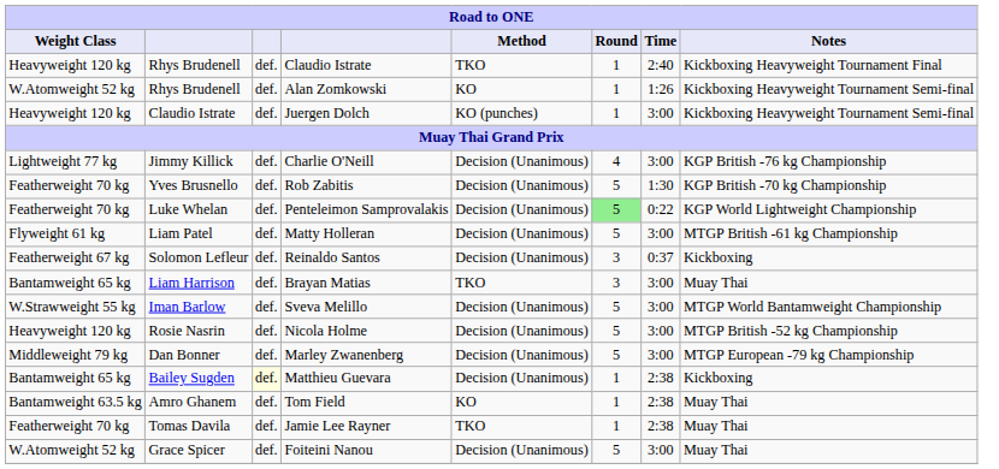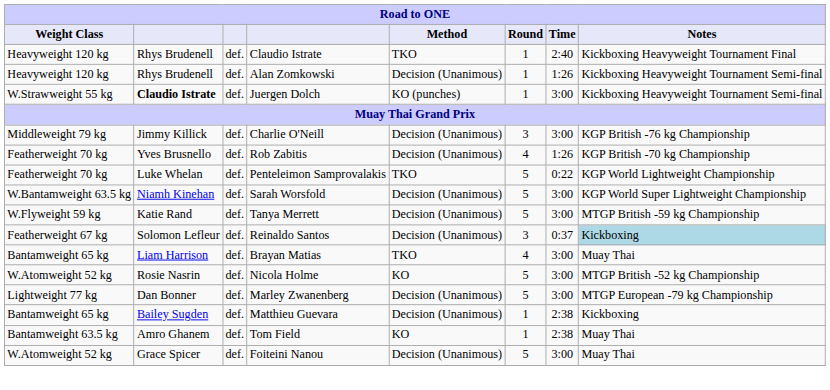Alan Zomkowski | Weight Class: W.Atomweight 52 kg -> Heavyweight 120 kg
Alan Zomkowski | Method: KO -> Decision (Unanimous)
Juergen Dolch | Weight Class: Heavyweight 120 kg -> W.Strawweight 55 kg
Juergen Dolch | column 2: normal -> bold
Charlie O'Neill | Weight Class: Lightweight 77 kg -> Middleweight 79 kg
Charlie O'Neill | Round: 4 -> 3
Rob Zabitis | Round: 5 -> 4
Rob Zabitis | Time: 1:30 -> 1:26
Penteleimon Samprovalakis | Method: Decision (Unanimous) -> TKO
Penteleimon Samprovalakis | Round: lightgreen background -> no background
+ row: W.Bantamweight 63.5 kg | Niamh Kinehan | def. | Sarah Worsfold | Decision (Unanimous) | 5 | 3:00 | KGP World Super Lightweight Championship
+ row: W.Flyweight 59 kg | Katie Rand | def. | Tanya Merrett | Decision (Unanimous) | 5 | 3:00 | MTGP British -59 kg Championship
- row: Flyweight 61 kg | Liam Patel | def. | Matty Holleran | Decision (Unanimous) | 5 | 3:00 | MTGP British -61 kg Championship
Reinaldo Santos | Notes: no background -> lightblue background
Brayan Matias | Round: 3 -> 4
- row: W.Strawweight 55 kg | Iman Barlow | def. | Sveva Melillo | Decision (Unanimous) | 5 | 3:00 | MTGP World Bantamweight Championship
Nicola Holme | Weight Class: Heavyweight 120 kg -> W.Atomweight 52 kg
Nicola Holme | Method: Decision (Unanimous) -> KO
Marley Zwanenberg | Weight Class: Middleweight 79 kg -> Lightweight 77 kg
Matthieu Guevara | column 3: lightyellow background -> no background
- row: Featherweight 70 kg | Tomas Davila | def. | Jamie Lee Rayner | TKO | 1 | 2:38 | Muay Thai
